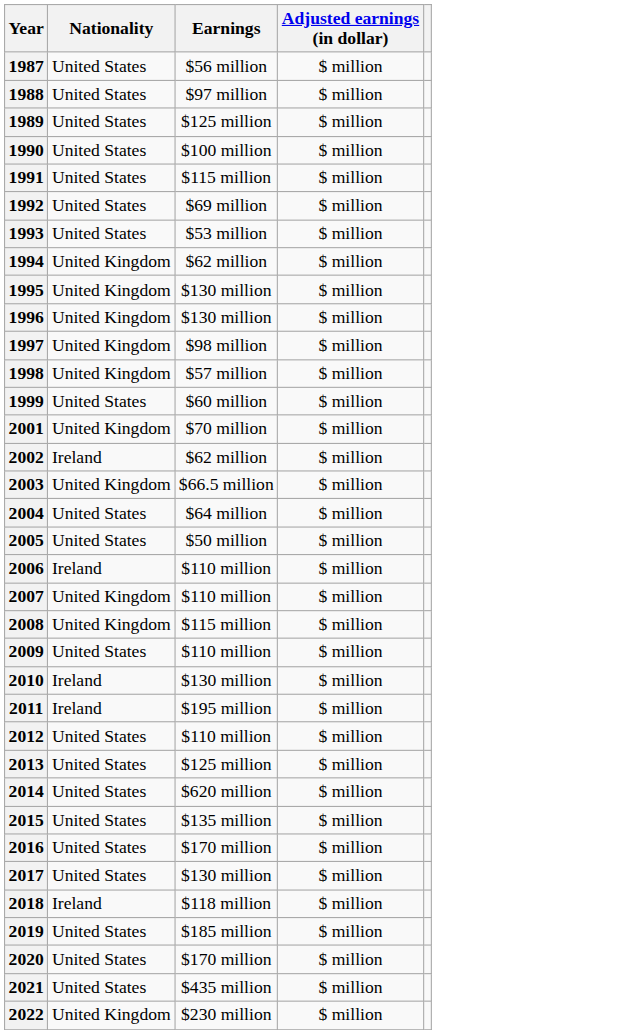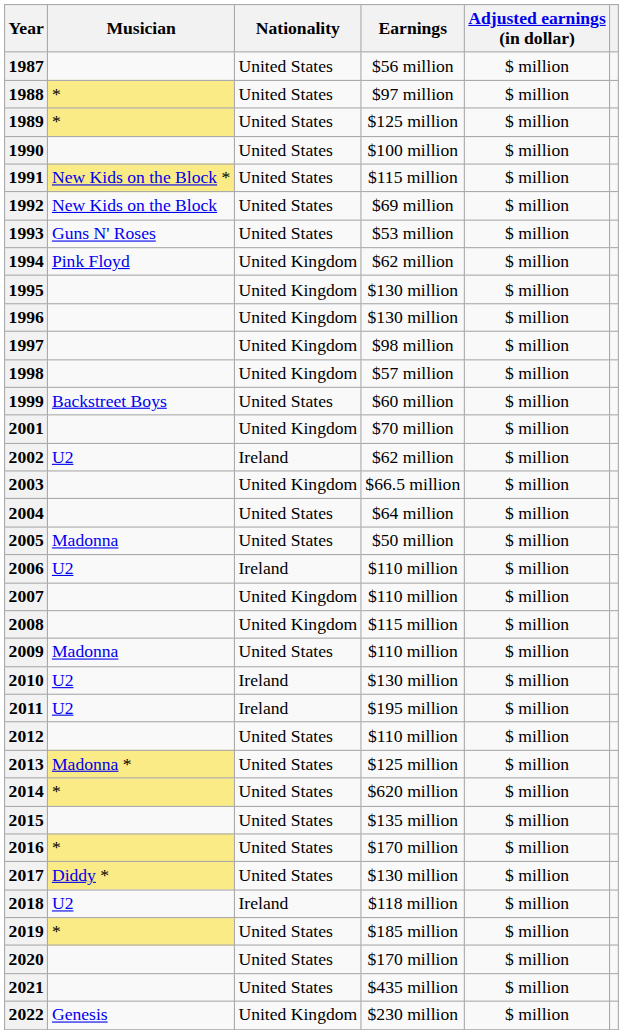+ column: Musician | * | * | New Kids on the Block * | New Kids on the Block | Guns N' Roses | Pink Floyd | Backstreet Boys | U2 | Madonna | U2 | Madonna | U2 | U2 | Madonna * | * | * | Diddy * | U2 | * | Genesis
